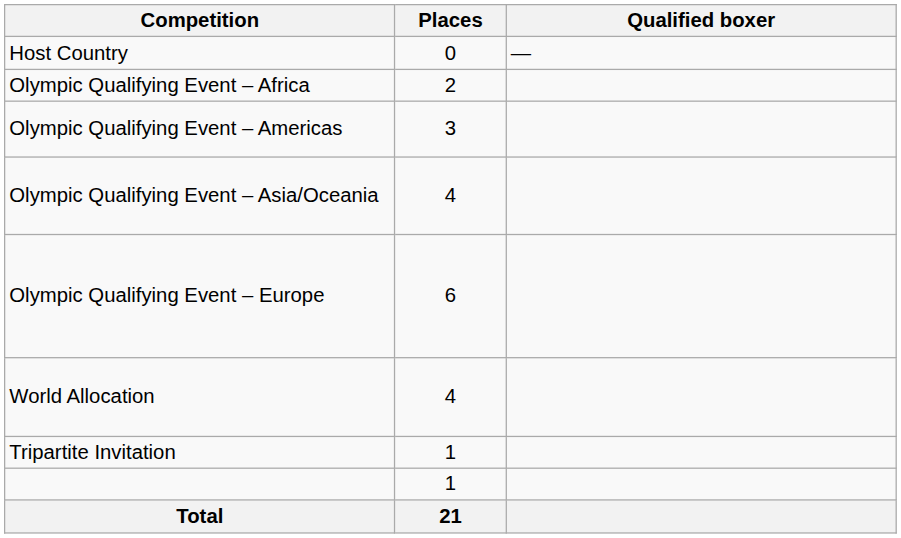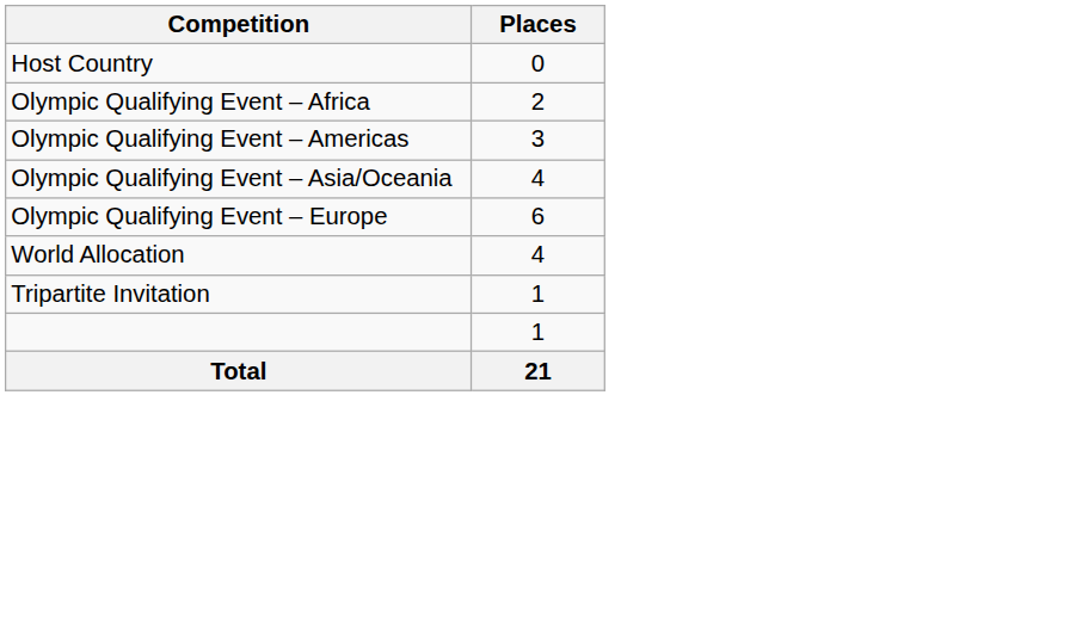- column: Qualified boxer | —
